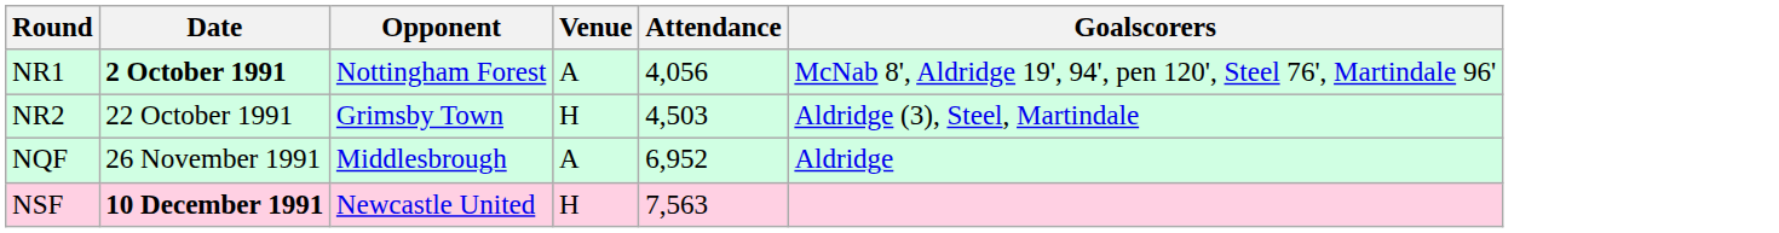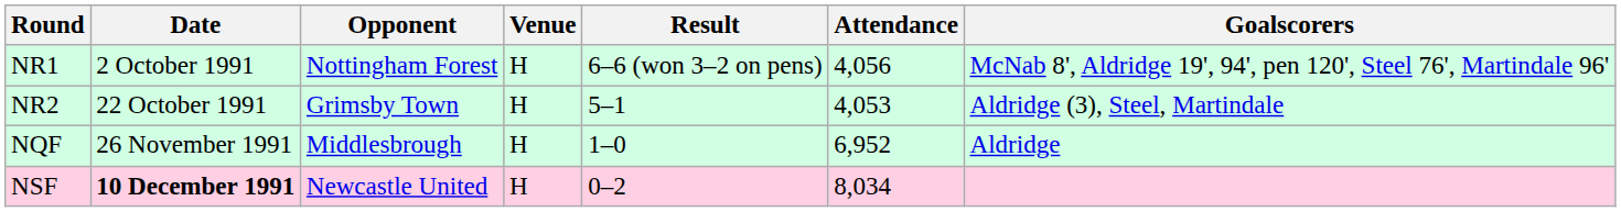+ column: Result | 6–6 (won 3–2 on pens) | 5–1 | 1–0 | 0–2
NR1 | Date: bold -> normal
NR1 | Venue: A -> H
NR2 | Attendance: 4,503 -> 4,053
NQF | Venue: A -> H
NSF | Attendance: 7,563 -> 8,034
